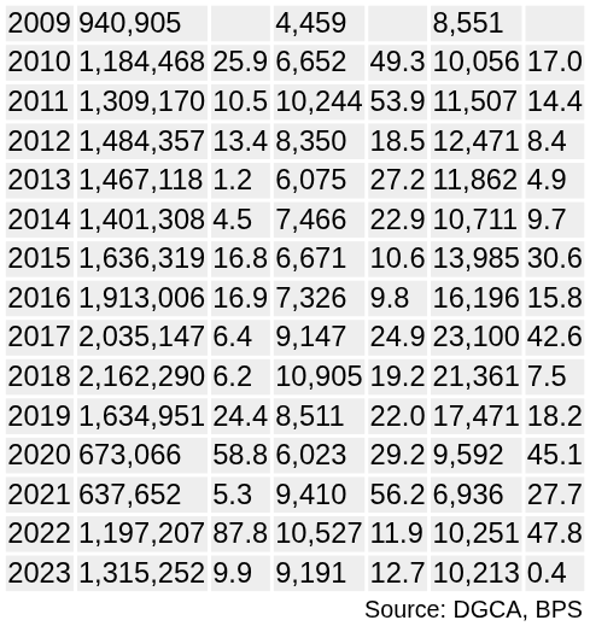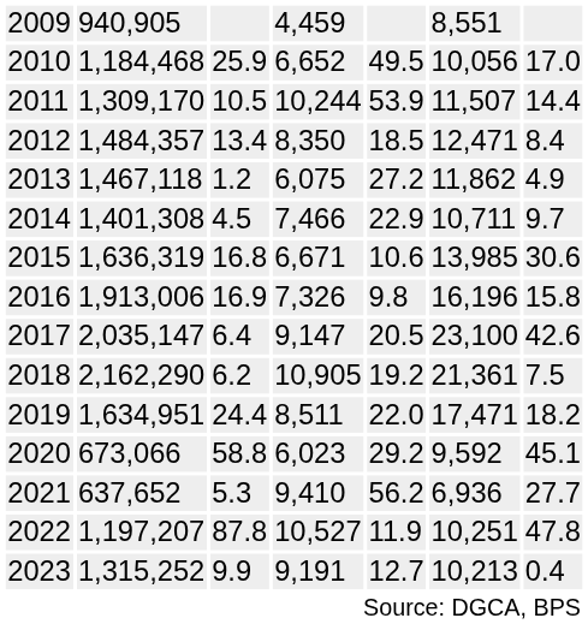2010 | column 5: 49.3 -> 49.5
2017 | column 5: 24.9 -> 20.5
